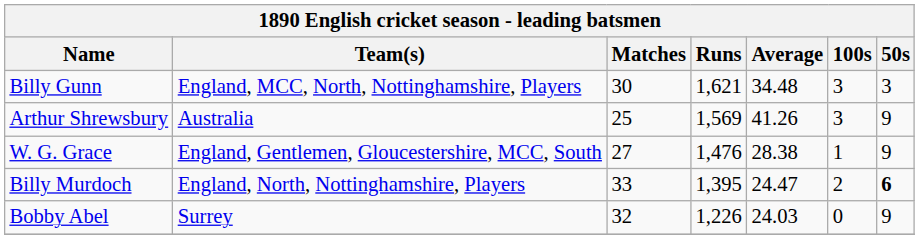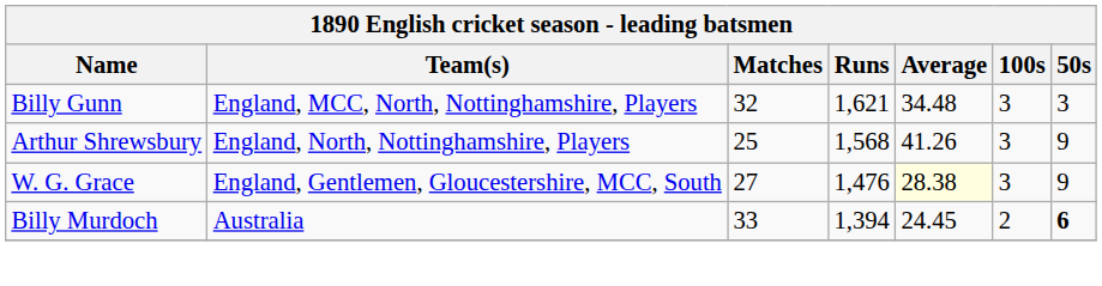Billy Gunn | Matches: 30 -> 32
Arthur Shrewsbury | Team(s): Australia -> England, North, Nottinghamshire, Players
Arthur Shrewsbury | Runs: 1,569 -> 1,568
W. G. Grace | Average: no background -> lightyellow background
W. G. Grace | 100s: 1 -> 3
Billy Murdoch | Team(s): England, North, Nottinghamshire, Players -> Australia
Billy Murdoch | Runs: 1,395 -> 1,394
Billy Murdoch | Average: 24.47 -> 24.45
- row: Bobby Abel | Surrey | 32 | 1,226 | 24.03 | 0 | 9
